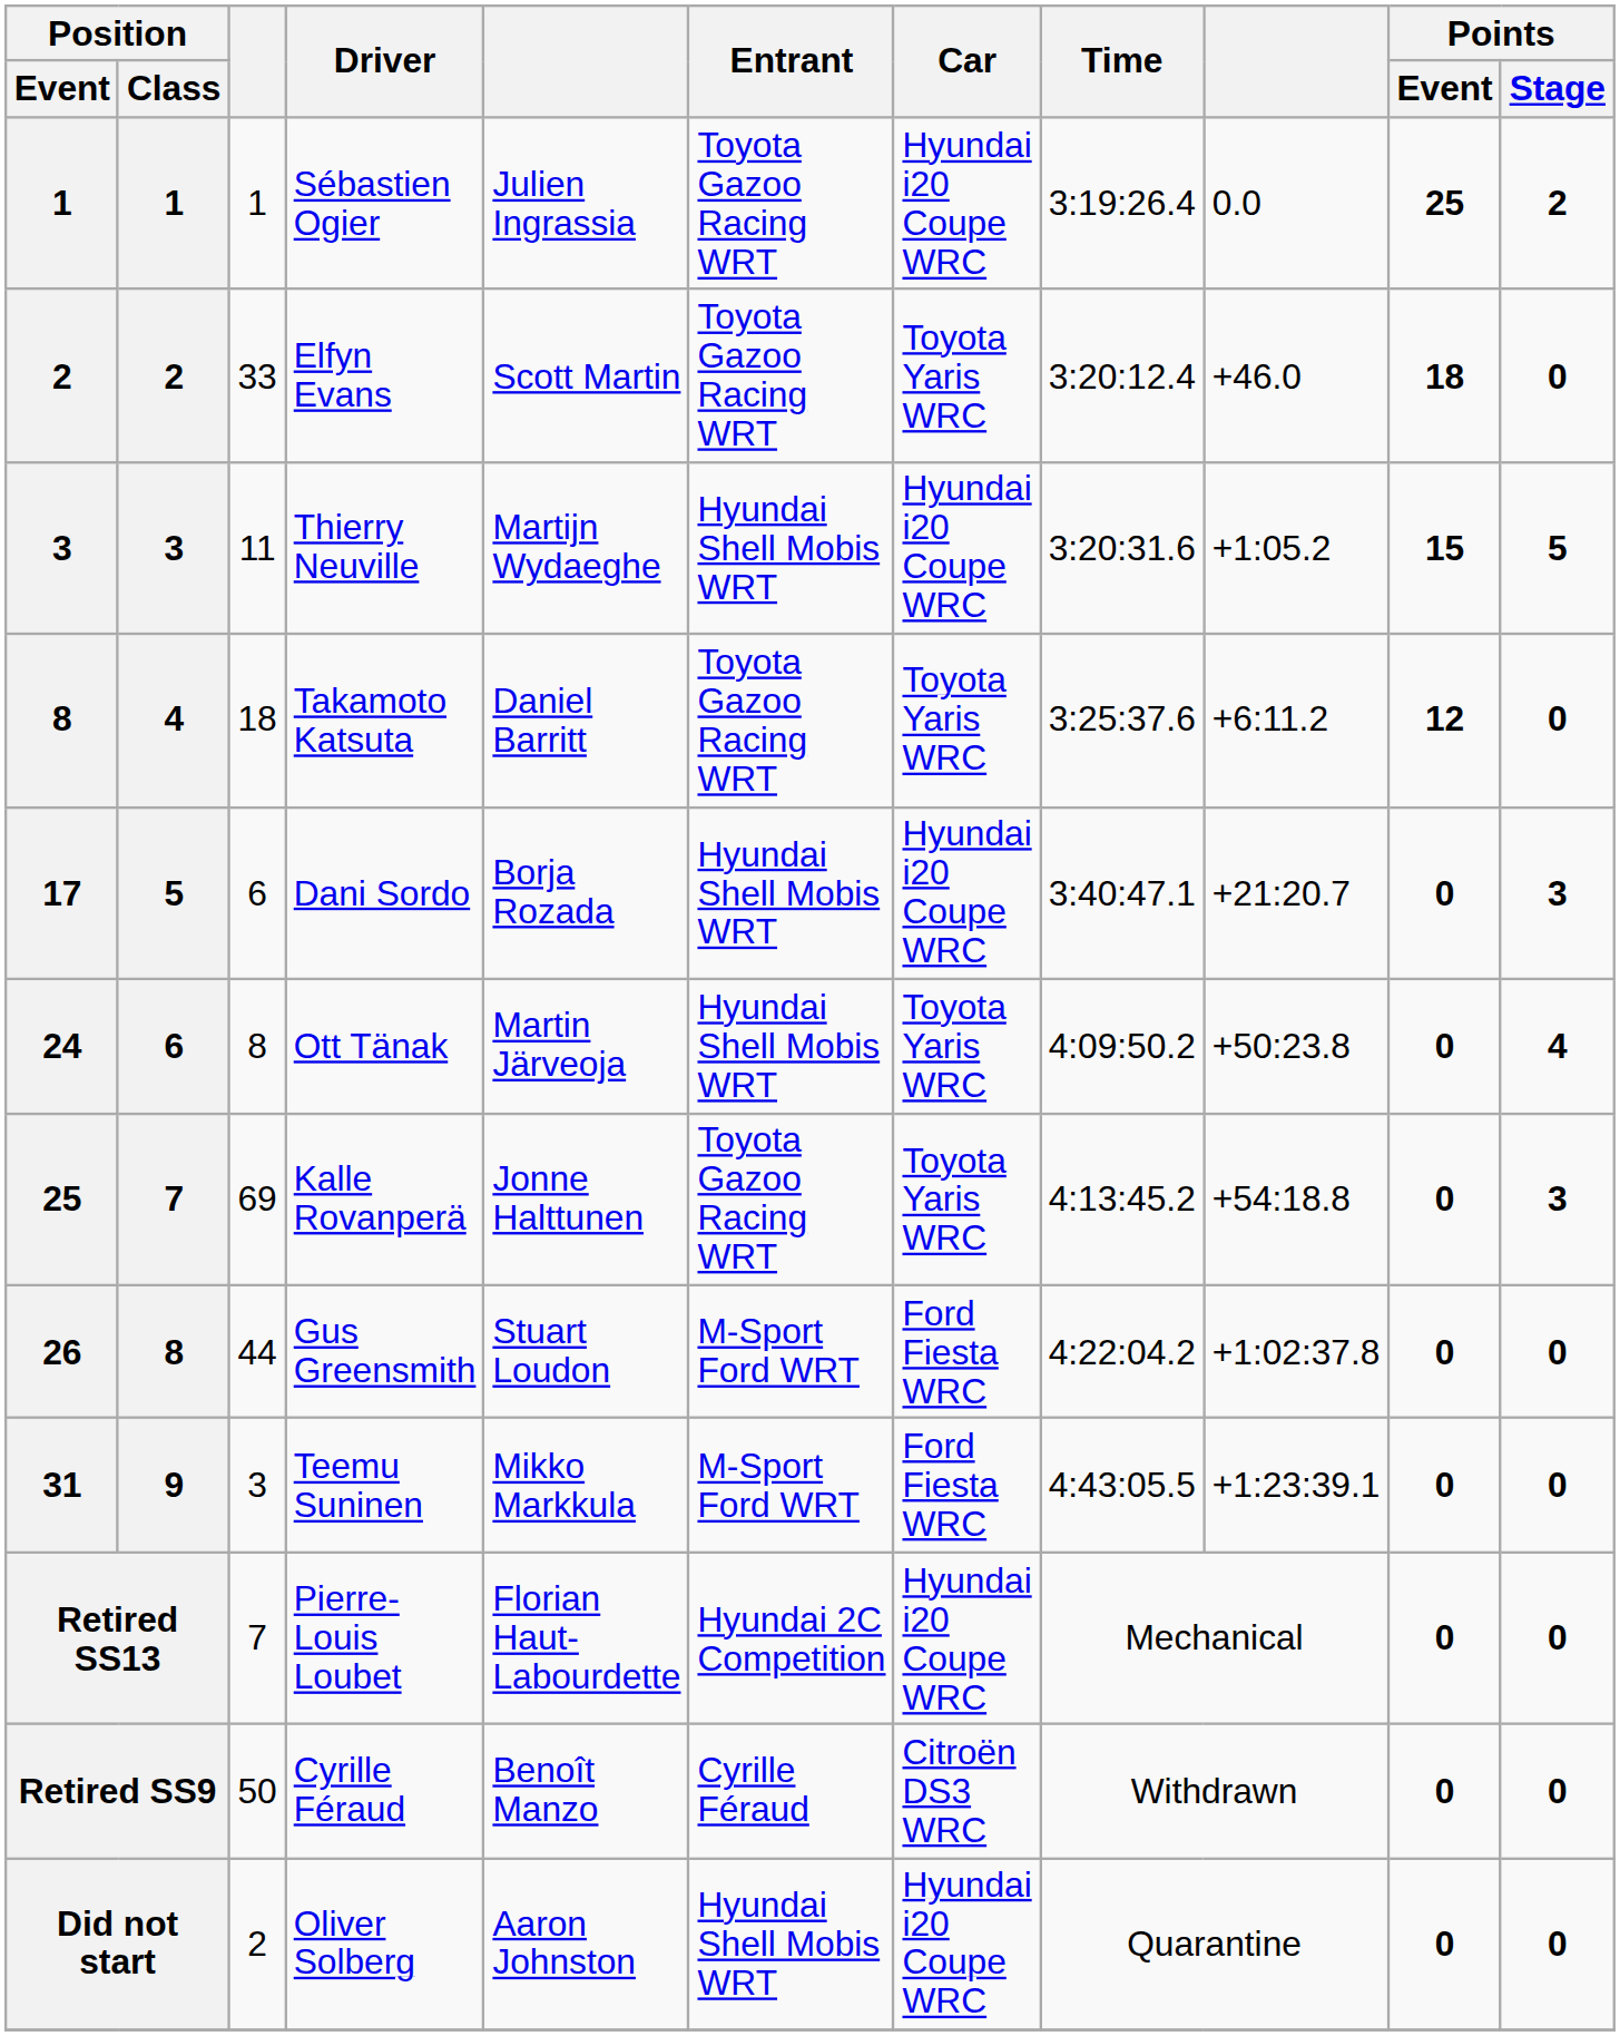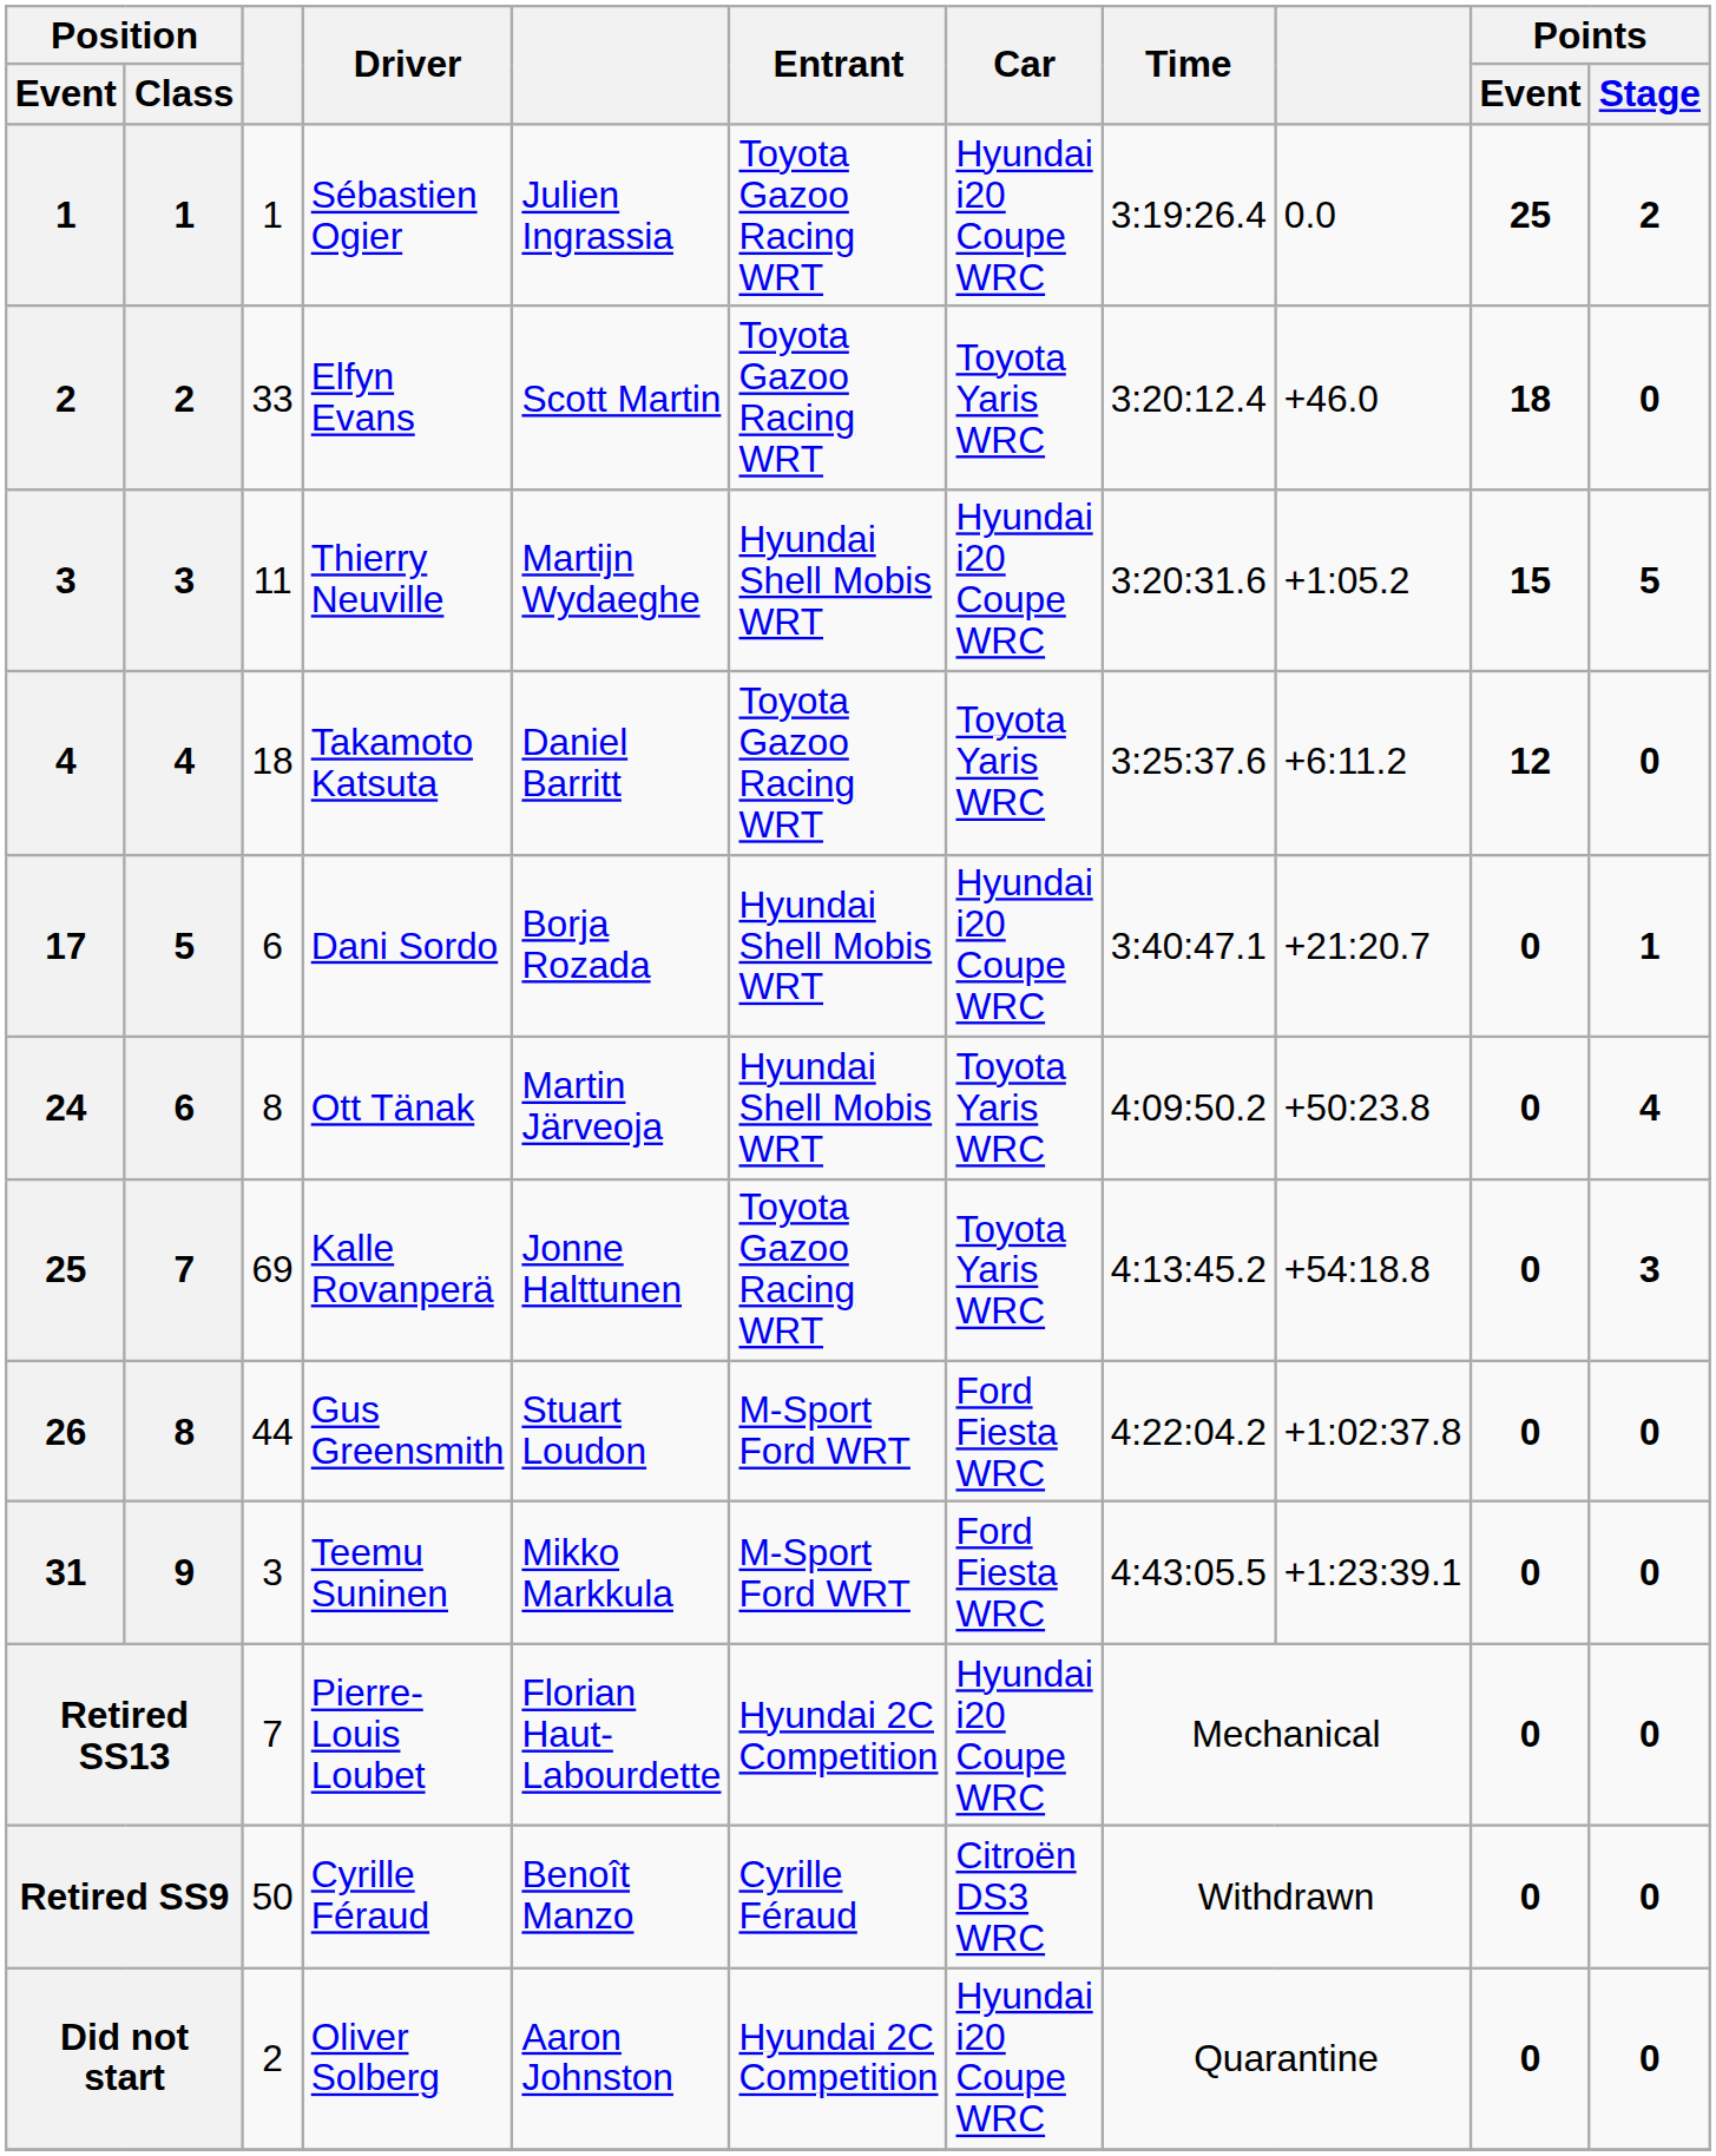Takamoto Katsuta | Position / Event: 8 -> 4
Dani Sordo | Points / Stage: 3 -> 1
Oliver Solberg | Entrant: Hyundai Shell Mobis WRT -> Hyundai 2C Competition
